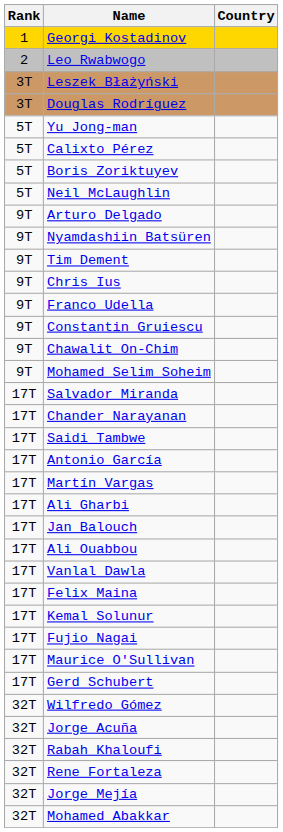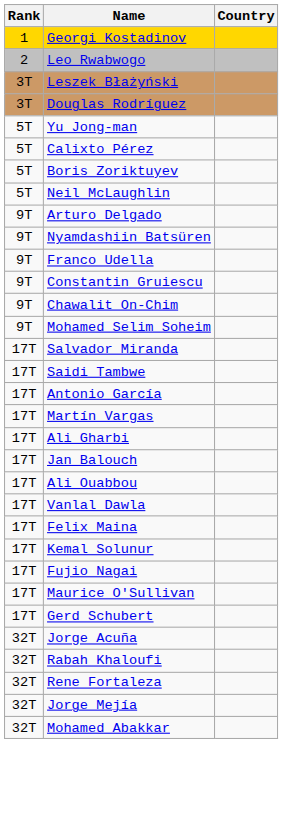- row: 9T | Tim Dement
- row: 9T | Chris Ius
- row: 17T | Chander Narayanan
- row: 32T | Wilfredo Gómez
